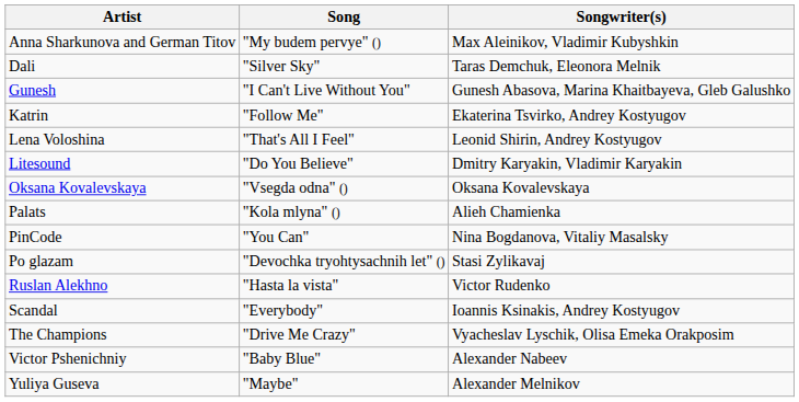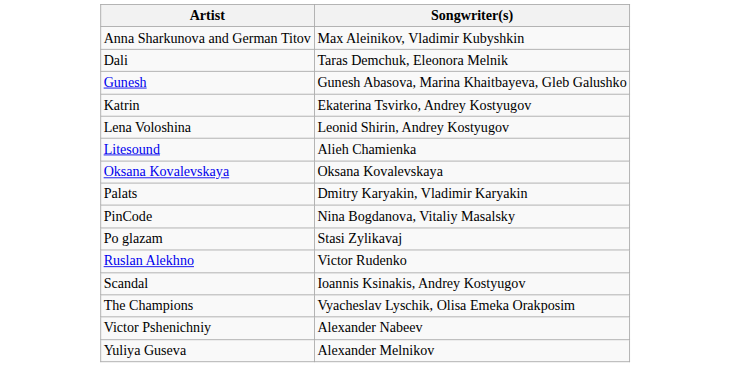- column: Song | "My budem pervye" () | "Silver Sky" | "I Can't Live Without You" | "Follow Me" | "That's All I Feel" | "Do You Believe" | "Vsegda odna" () | "Kola mlyna" () | "You Can" | "Devochka tryohtysachnih let" () | "Hasta la vista" | "Everybody" | "Drive Me Crazy" | "Baby Blue" | "Maybe"
Litesound | Songwriter(s): Dmitry Karyakin, Vladimir Karyakin -> Alieh Chamienka
Palats | Songwriter(s): Alieh Chamienka -> Dmitry Karyakin, Vladimir Karyakin
